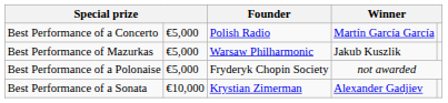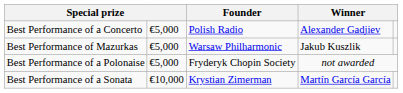Best Performance of a Concerto | column 4: Martín García García -> Alexander Gadjiev
Best Performance of a Sonata | column 4: Alexander Gadjiev -> Martín García García
